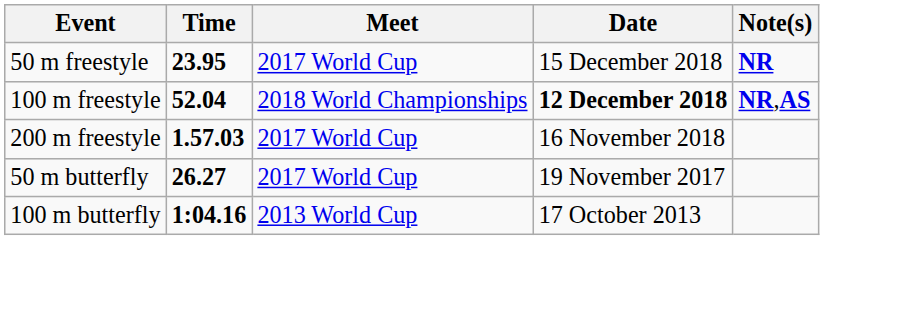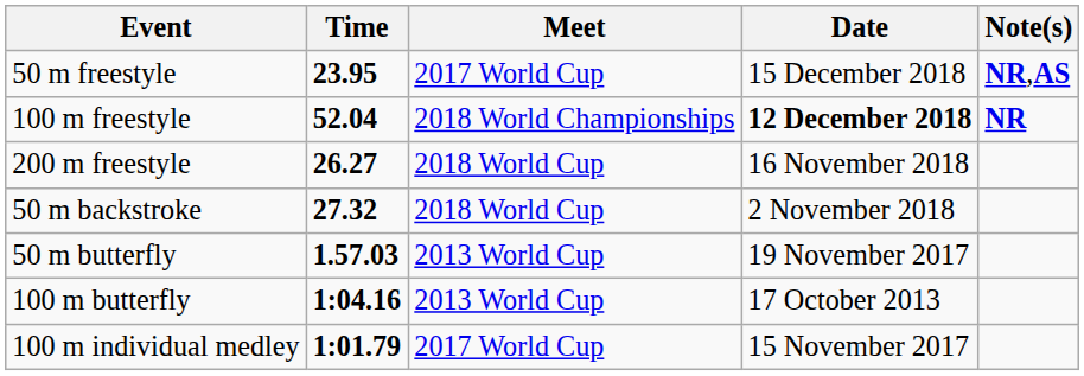50 m freestyle | Note(s): NR -> NR,AS
100 m freestyle | Note(s): NR,AS -> NR
200 m freestyle | Time: 1.57.03 -> 26.27
200 m freestyle | Meet: 2017 World Cup -> 2018 World Cup
+ row: 50 m backstroke | 27.32 | 2018 World Cup | 2 November 2018
50 m butterfly | Time: 26.27 -> 1.57.03
50 m butterfly | Meet: 2017 World Cup -> 2013 World Cup
+ row: 100 m individual medley | 1:01.79 | 2017 World Cup | 15 November 2017
